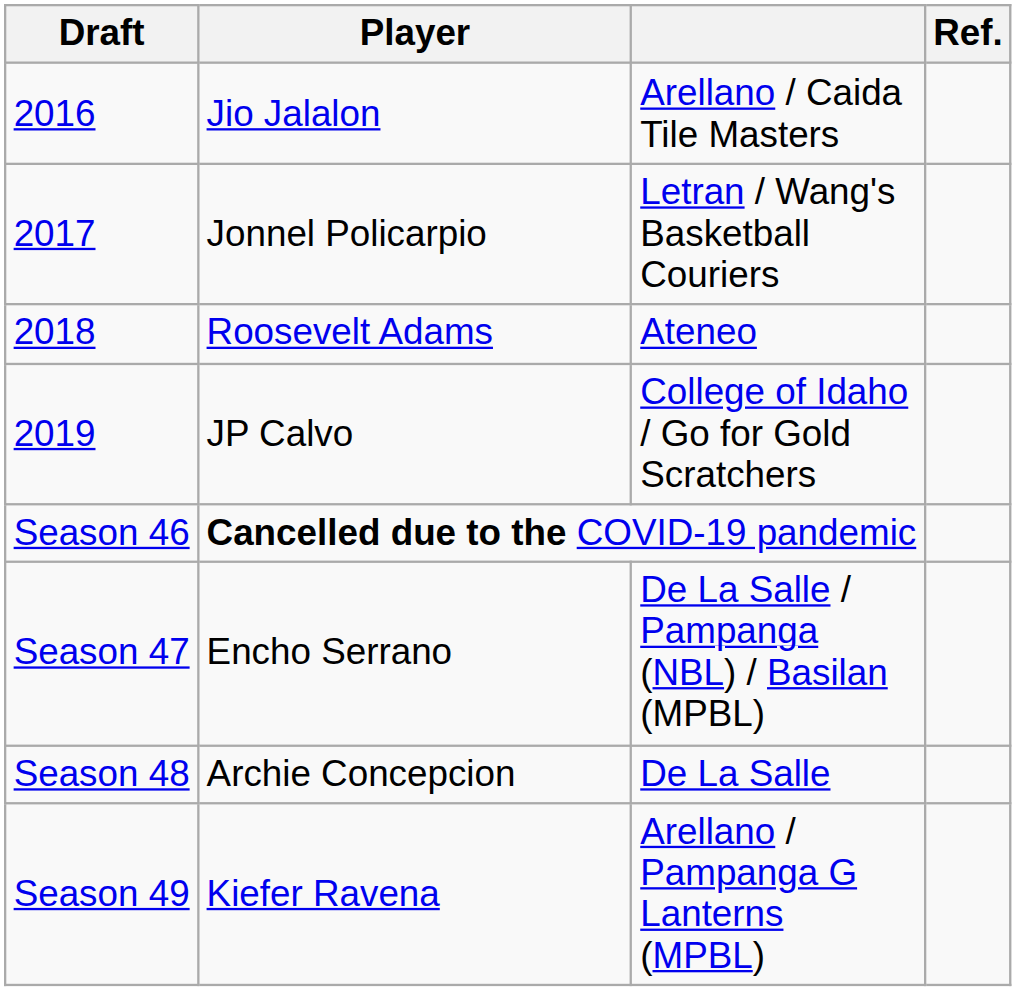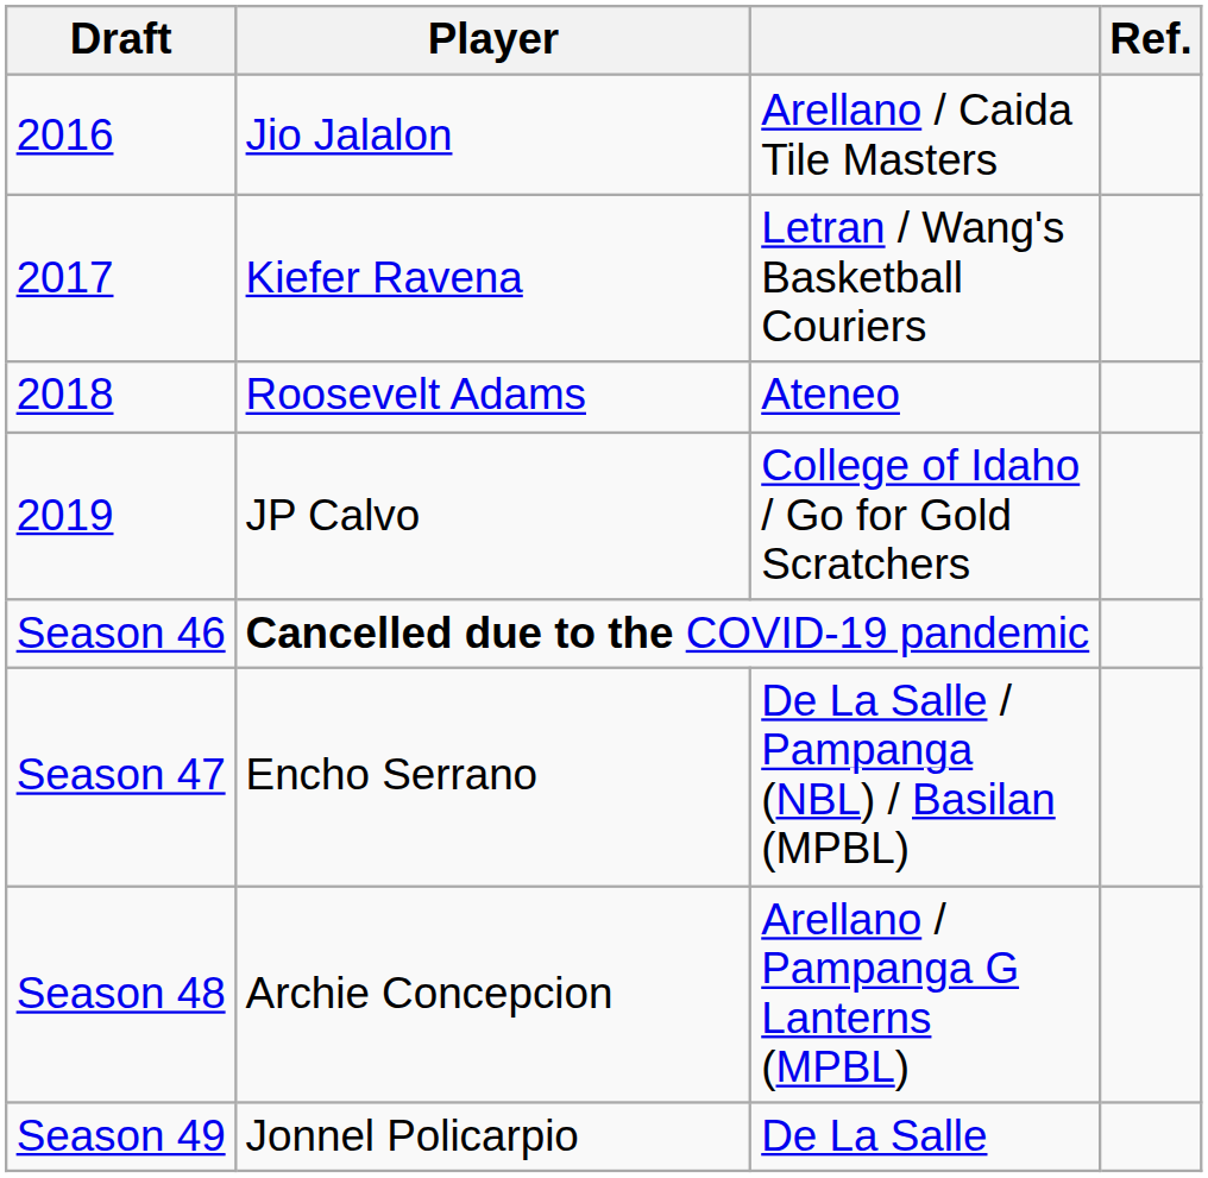2017 | Player: Jonnel Policarpio -> Kiefer Ravena
Season 48 | column 3: De La Salle -> Arellano / Pampanga G Lanterns (MPBL)
Season 49 | Player: Kiefer Ravena -> Jonnel Policarpio
Season 49 | column 3: Arellano / Pampanga G Lanterns (MPBL) -> De La Salle
